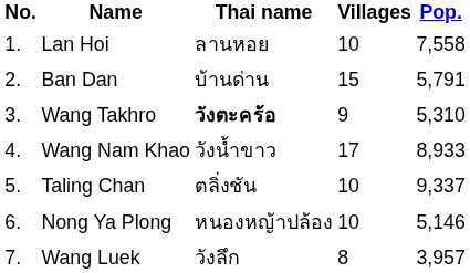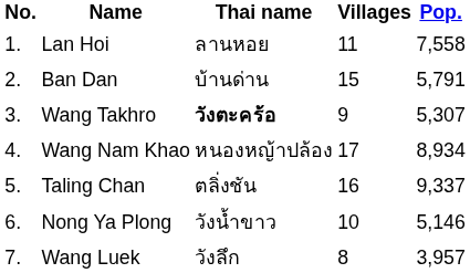Lan Hoi | Villages: 10 -> 11
Wang Takhro | Pop.: 5,310 -> 5,307
Wang Nam Khao | Thai name: วังน้ำขาว -> หนองหญ้าปล้อง
Wang Nam Khao | Pop.: 8,933 -> 8,934
Taling Chan | Villages: 10 -> 16
Nong Ya Plong | Thai name: หนองหญ้าปล้อง -> วังน้ำขาว
